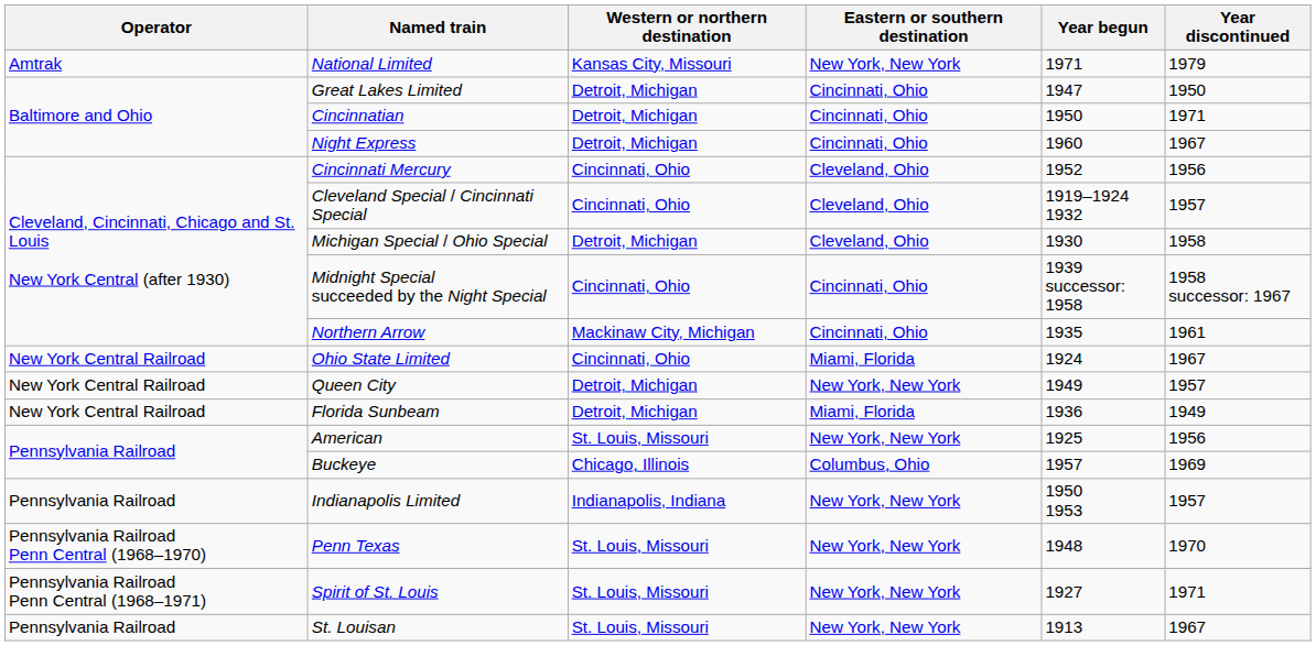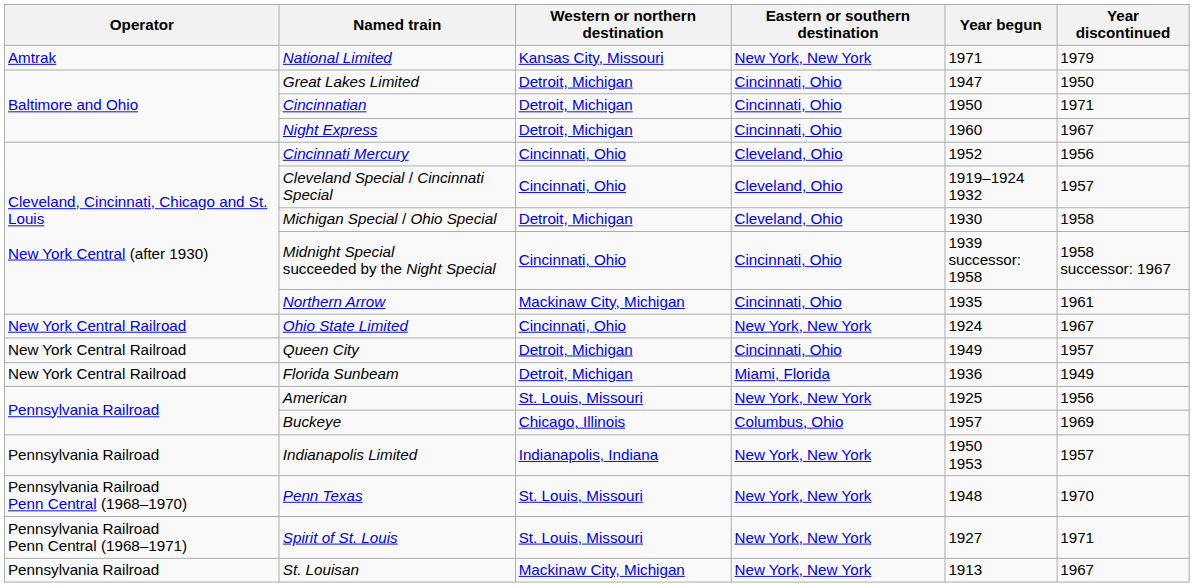Ohio State Limited | Eastern or southern destination: Miami, Florida -> New York, New York
Queen City | Eastern or southern destination: New York, New York -> Cincinnati, Ohio
St. Louisan | Western or northern destination: St. Louis, Missouri -> Mackinaw City, Michigan
